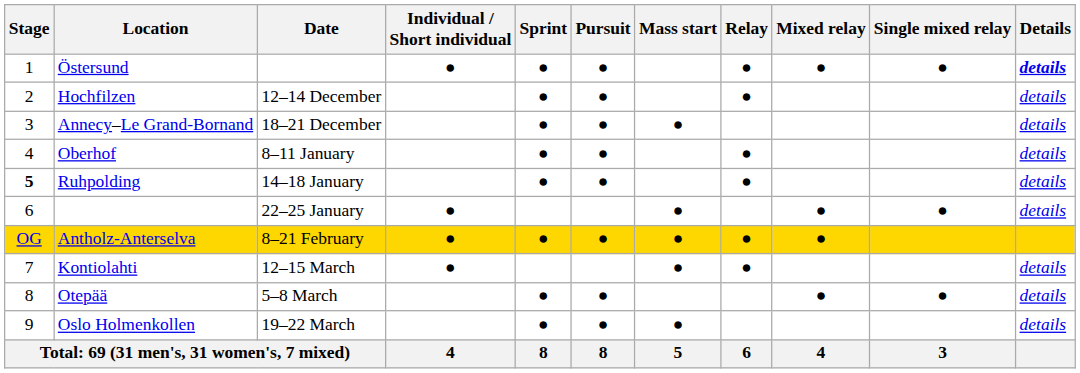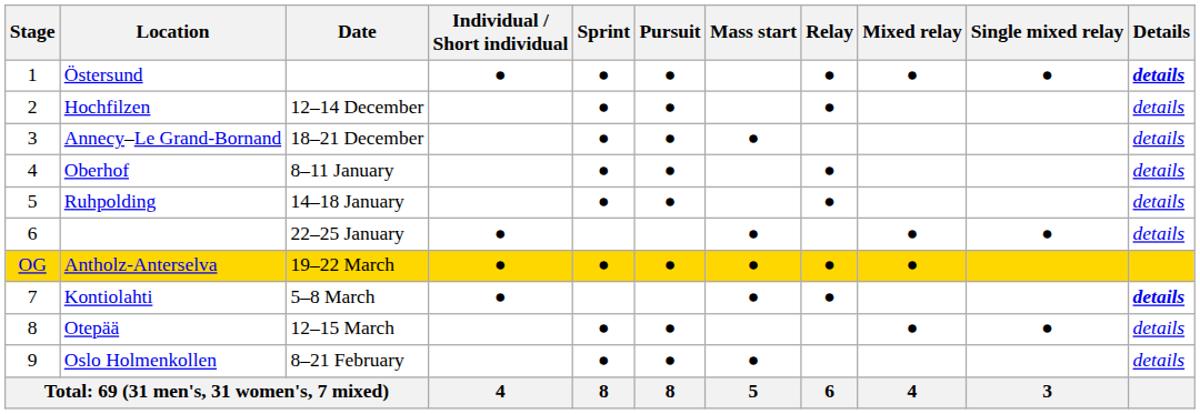Ruhpolding | Stage: bold -> normal
Antholz-Anterselva | Date: 8–21 February -> 19–22 March
Kontiolahti | Date: 12–15 March -> 5–8 March
Kontiolahti | Details: normal -> bold
Otepää | Date: 5–8 March -> 12–15 March
Oslo Holmenkollen | Date: 19–22 March -> 8–21 February
